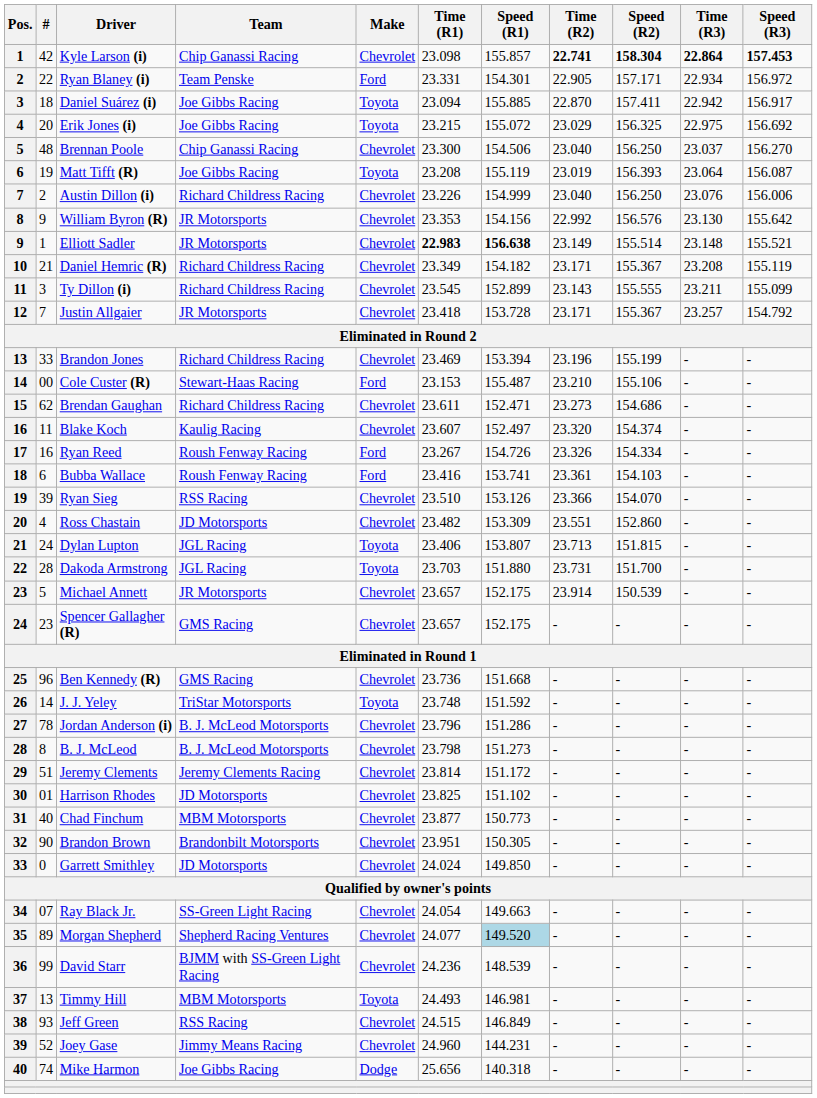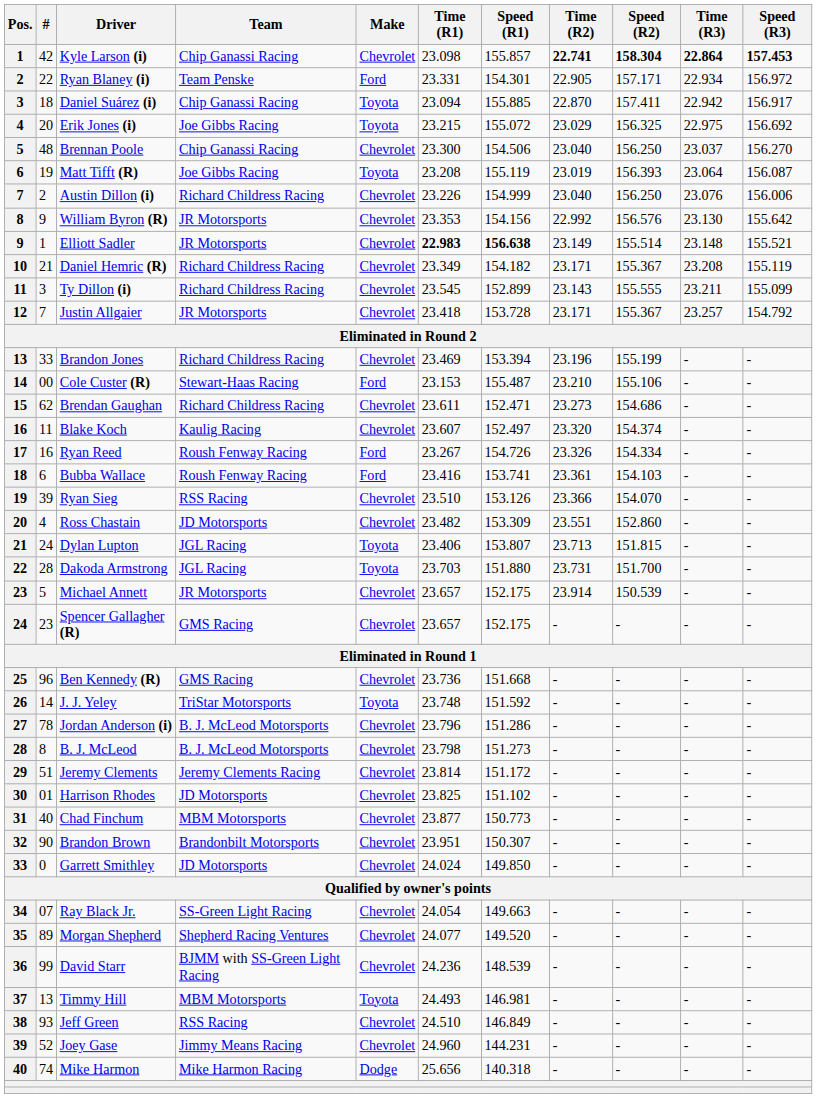Daniel Suárez (i) | Team: Joe Gibbs Racing -> Chip Ganassi Racing
Brandon Brown | Speed (R1): 150.305 -> 150.307
Morgan Shepherd | Speed (R1): lightblue background -> no background
Jeff Green | Time (R1): 24.515 -> 24.510
Mike Harmon | Team: Joe Gibbs Racing -> Mike Harmon Racing
